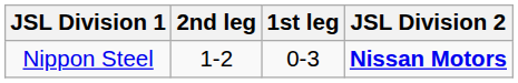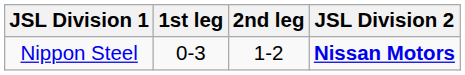columns swapped: 1st leg <-> 2nd leg
